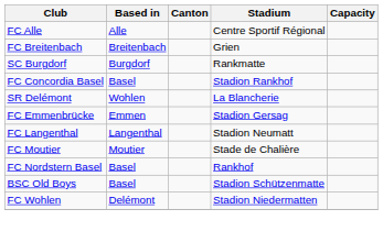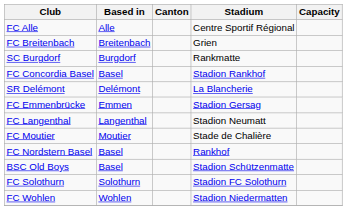SR Delémont | Based in: Wohlen -> Delémont
+ row: FC Solothurn | Solothurn | Stadion FC Solothurn
FC Wohlen | Based in: Delémont -> Wohlen
